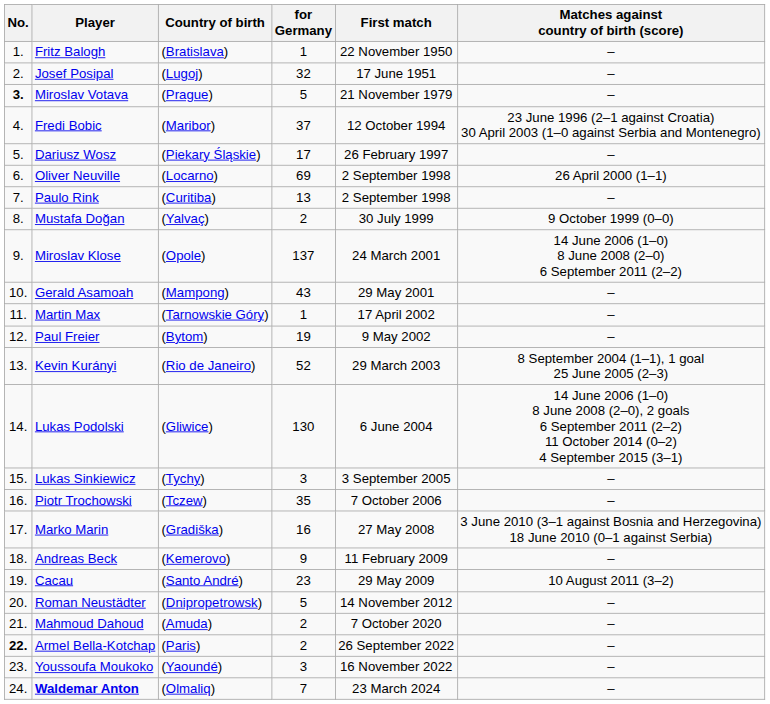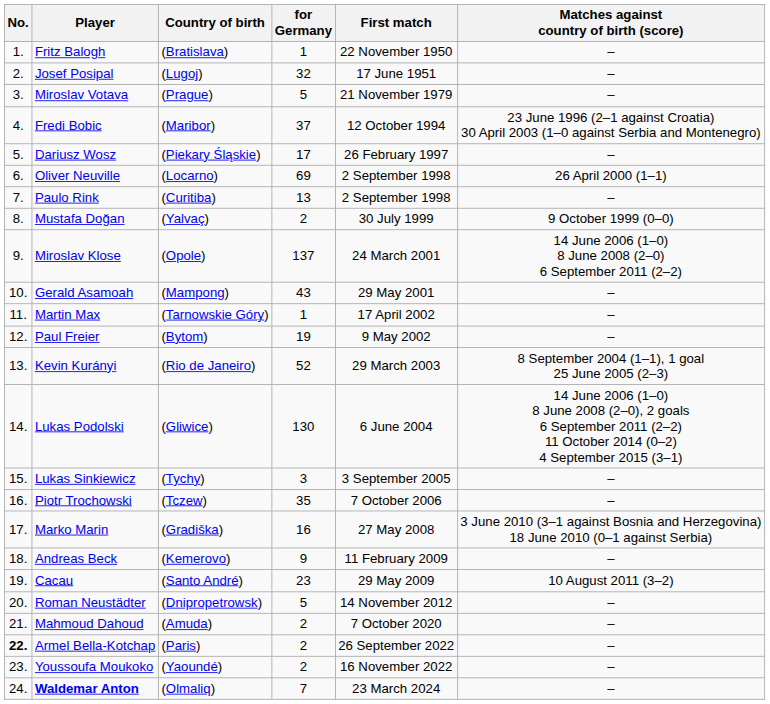Miroslav Votava | No.: bold -> normal
Youssoufa Moukoko | for Germany: 3 -> 2
